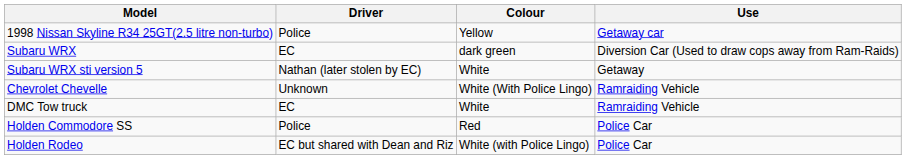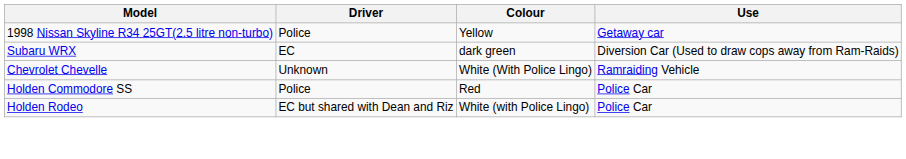- row: Subaru WRX sti version 5 | Nathan (later stolen by EC) | White | Getaway
- row: DMC Tow truck | EC | White | Ramraiding Vehicle
